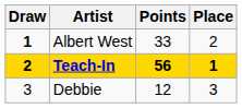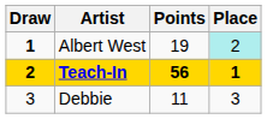Albert West | Points: 33 -> 19
Albert West | Place: no background -> paleturquoise background
Debbie | Points: 12 -> 11
